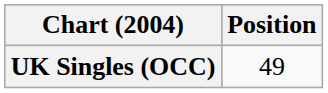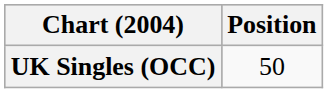UK Singles (OCC) | Position: 49 -> 50
